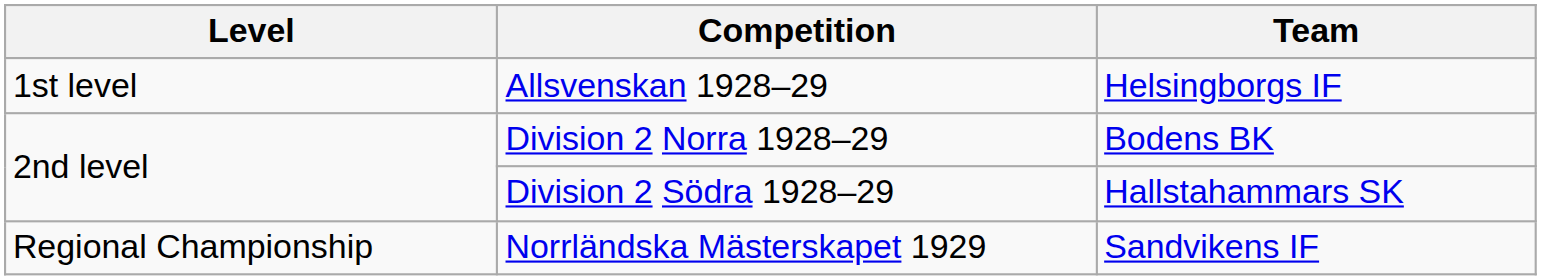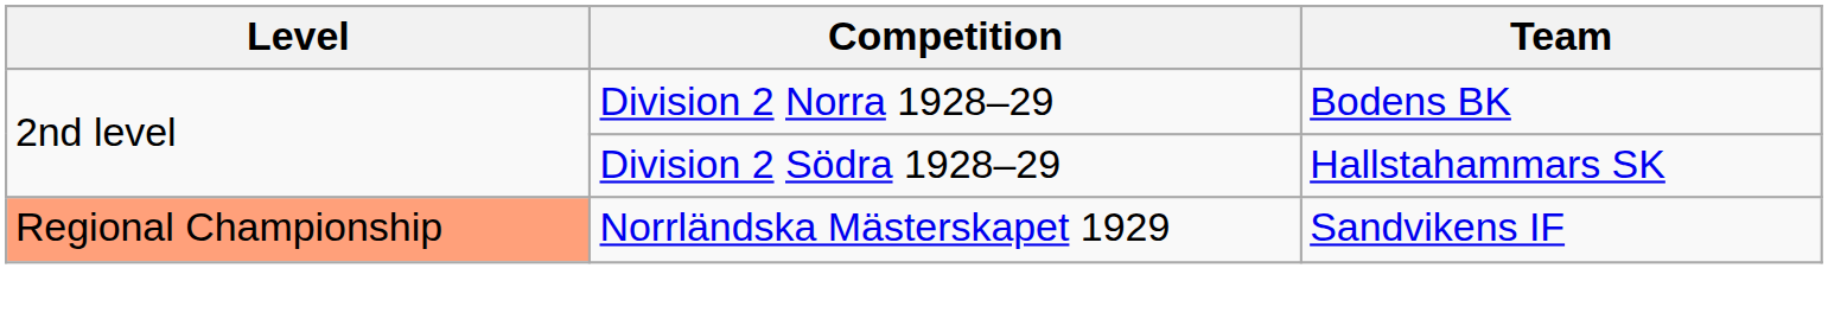- row: 1st level | Allsvenskan 1928–29 | Helsingborgs IF
Norrländska Mästerskapet 1929 | Level: no background -> lightsalmon background
